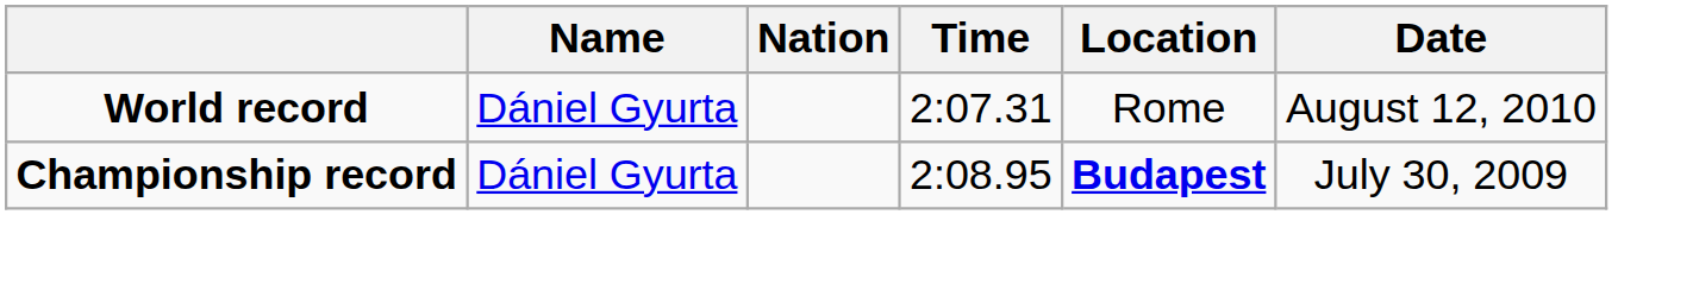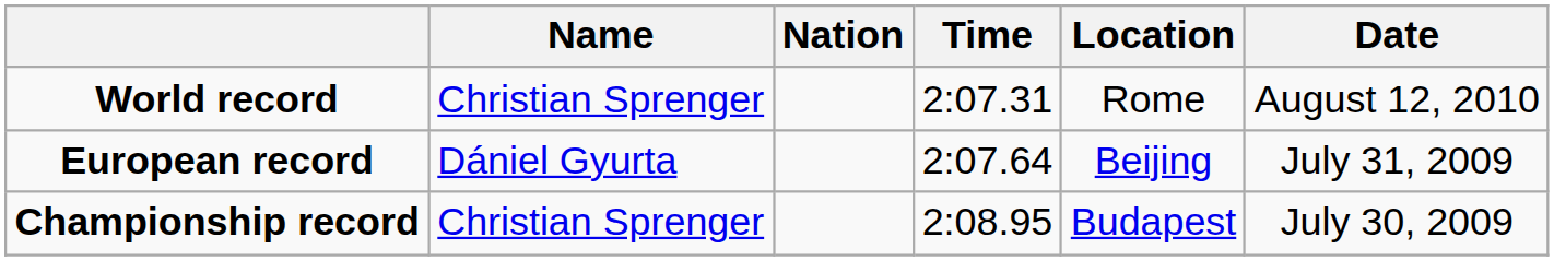World record | Name: Dániel Gyurta -> Christian Sprenger
+ row: European record | Dániel Gyurta | 2:07.64 | Beijing | July 31, 2009
Championship record | Name: Dániel Gyurta -> Christian Sprenger
Championship record | Location: bold -> normal
